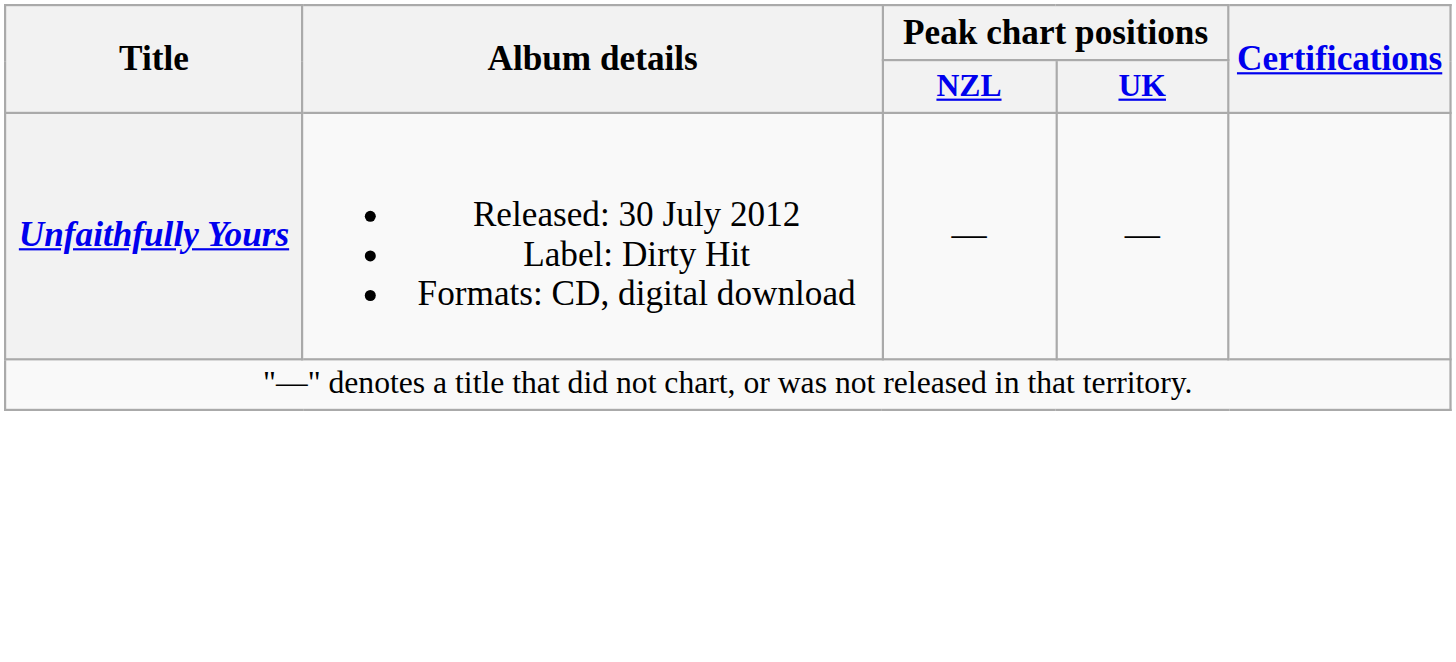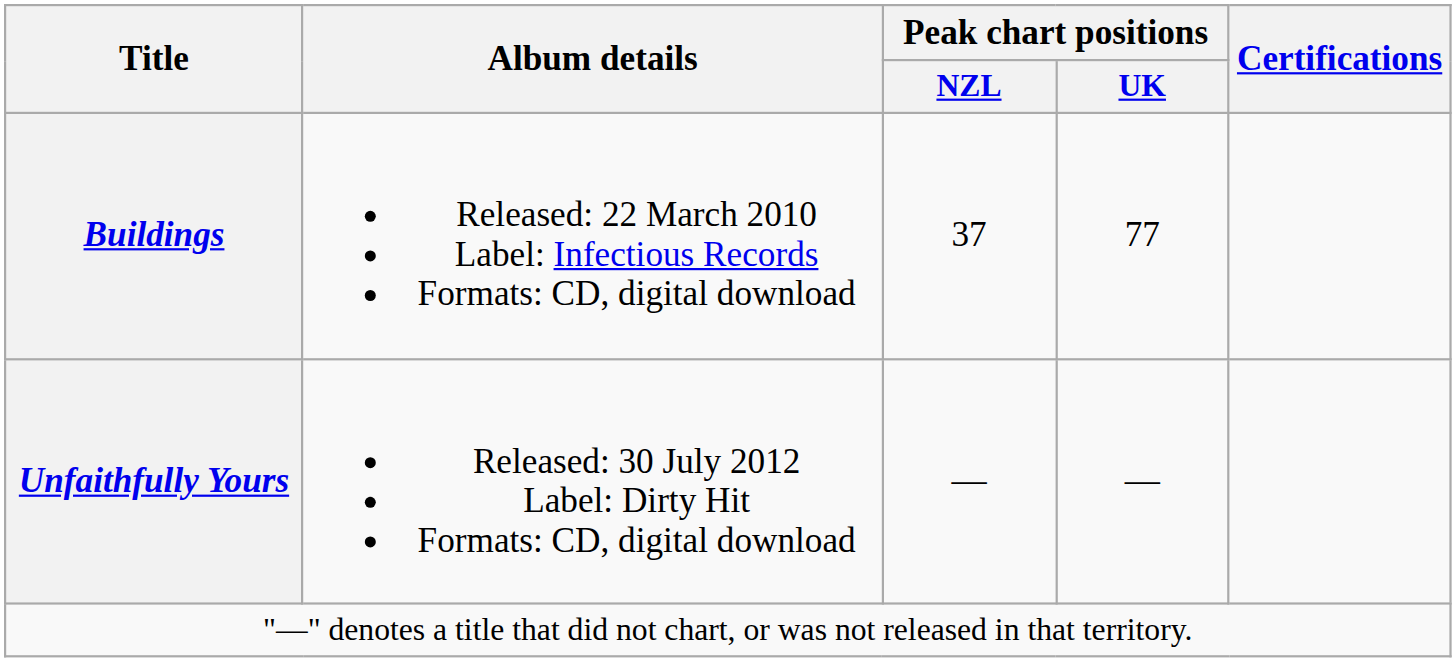+ row: Buildings | Released: 22 March 2010 Label: Infectious Records Formats: CD, digital download | 37 | 77
